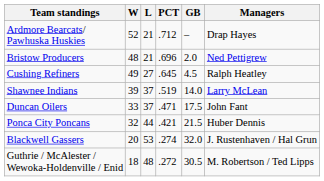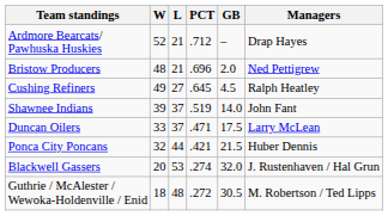Shawnee Indians | Managers: Larry McLean -> John Fant
Duncan Oilers | Managers: John Fant -> Larry McLean
